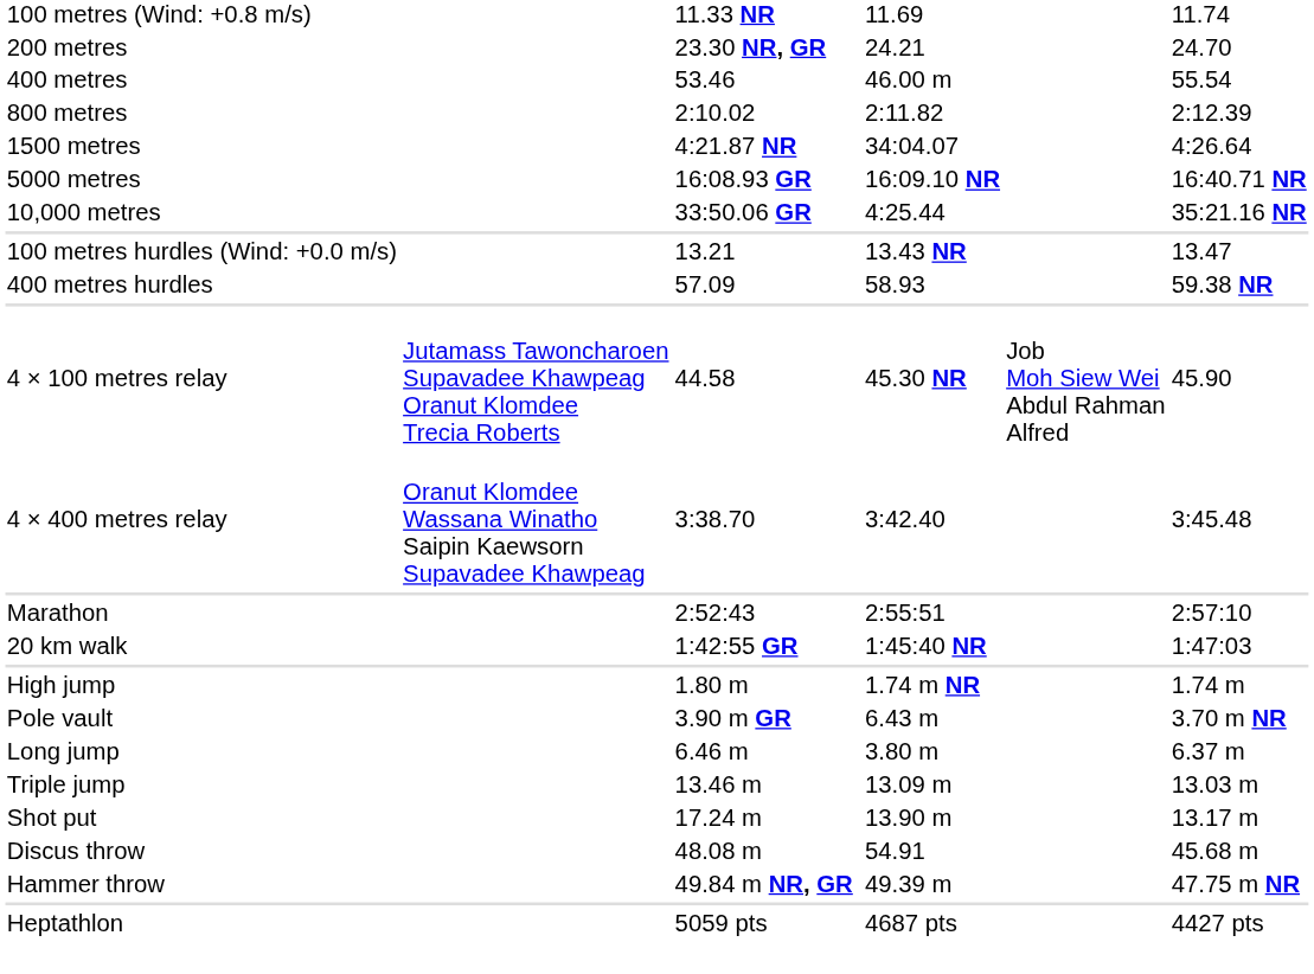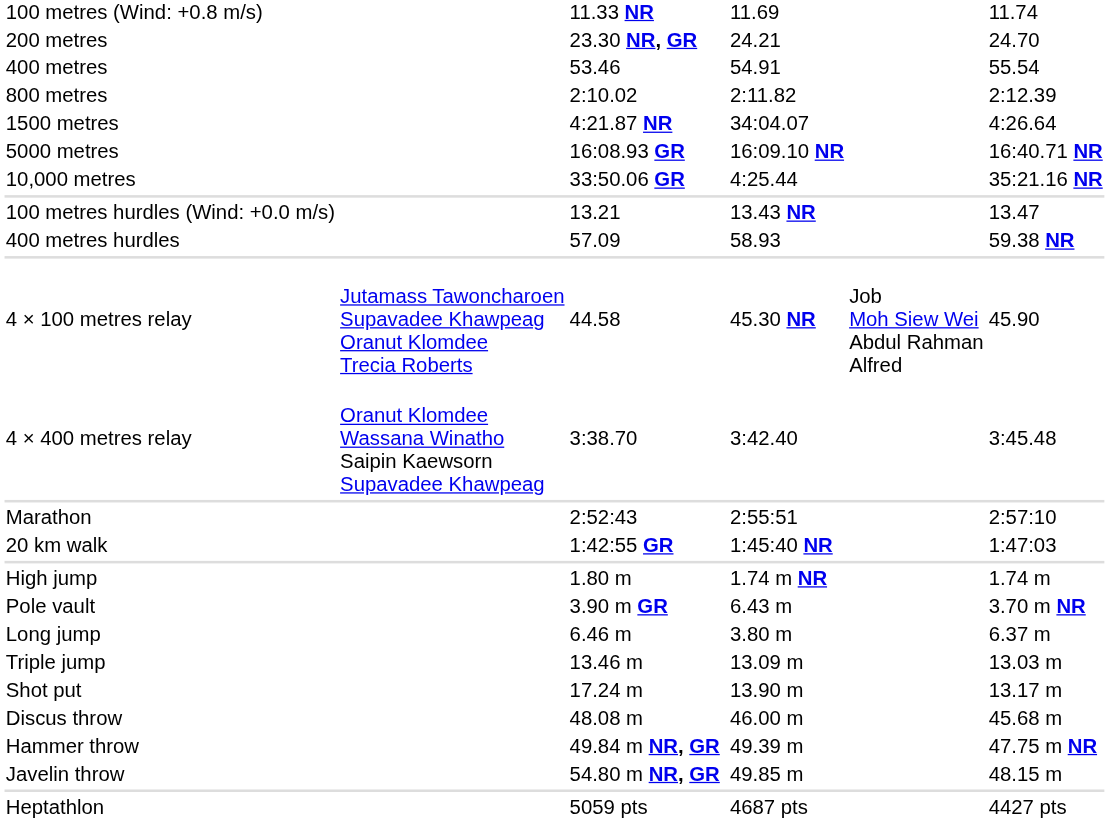400 metres | column 5: 46.00 m -> 54.91
Discus throw | column 5: 54.91 -> 46.00 m
+ row: Javelin throw | 54.80 m NR, GR | 49.85 m | 48.15 m
